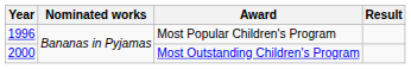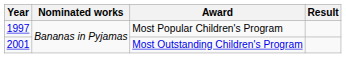Most Popular Children's Program | Year: 1996 -> 1997
Most Outstanding Children's Program | Year: 2000 -> 2001
